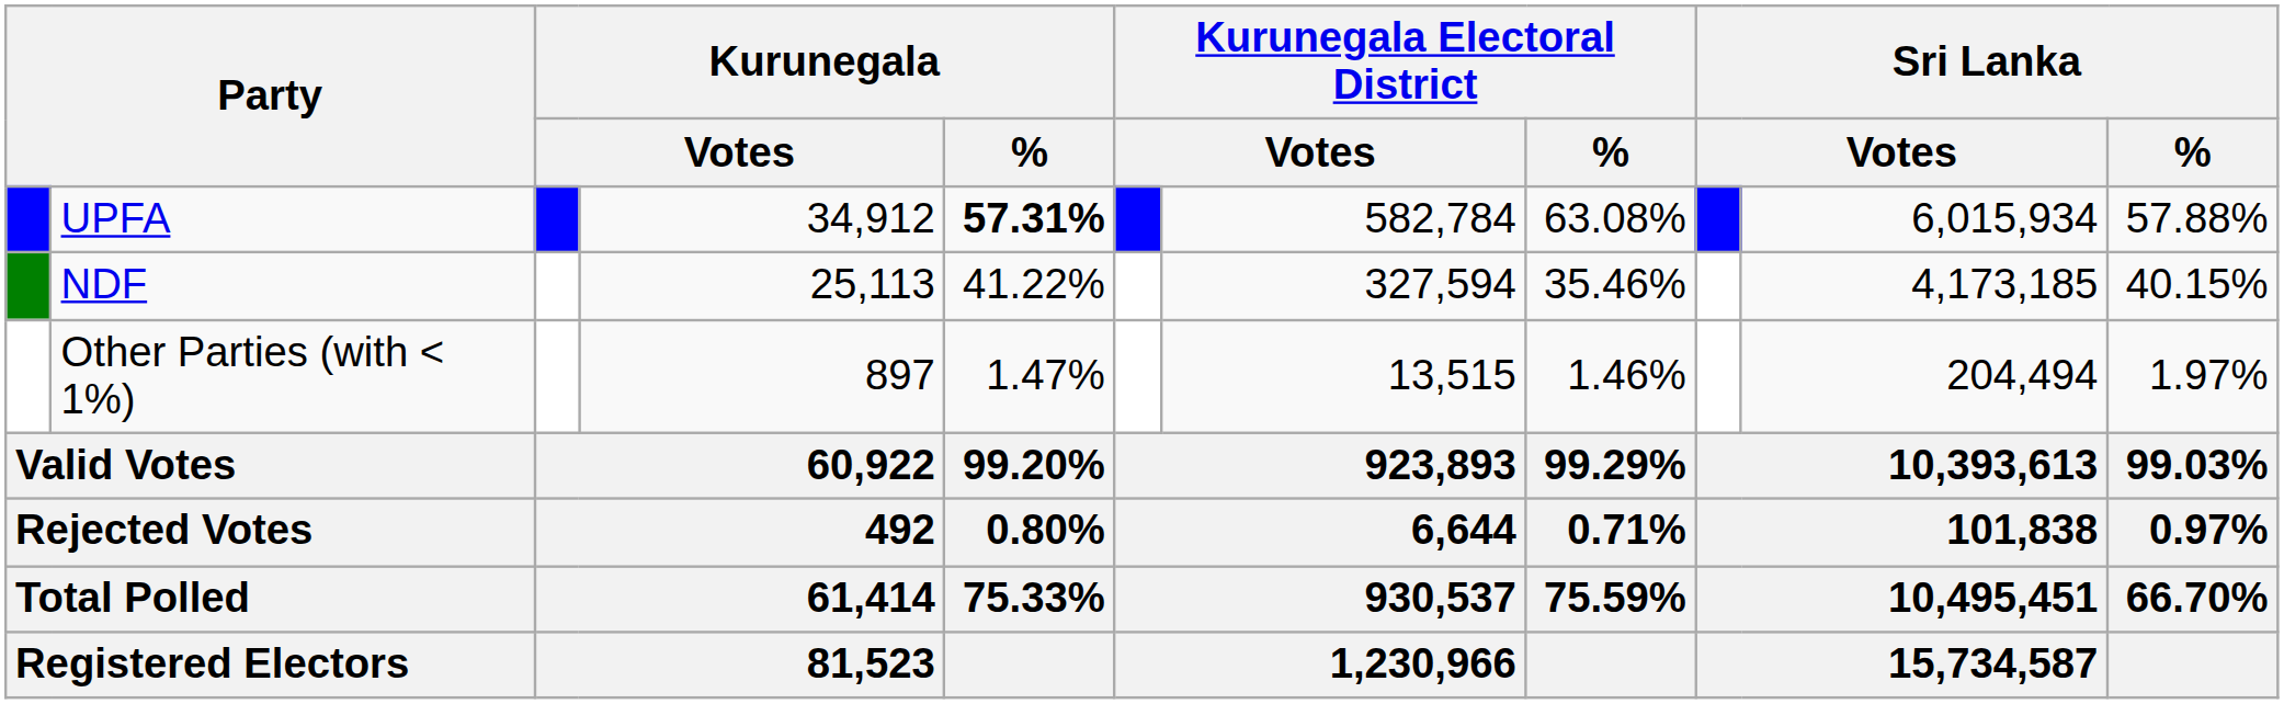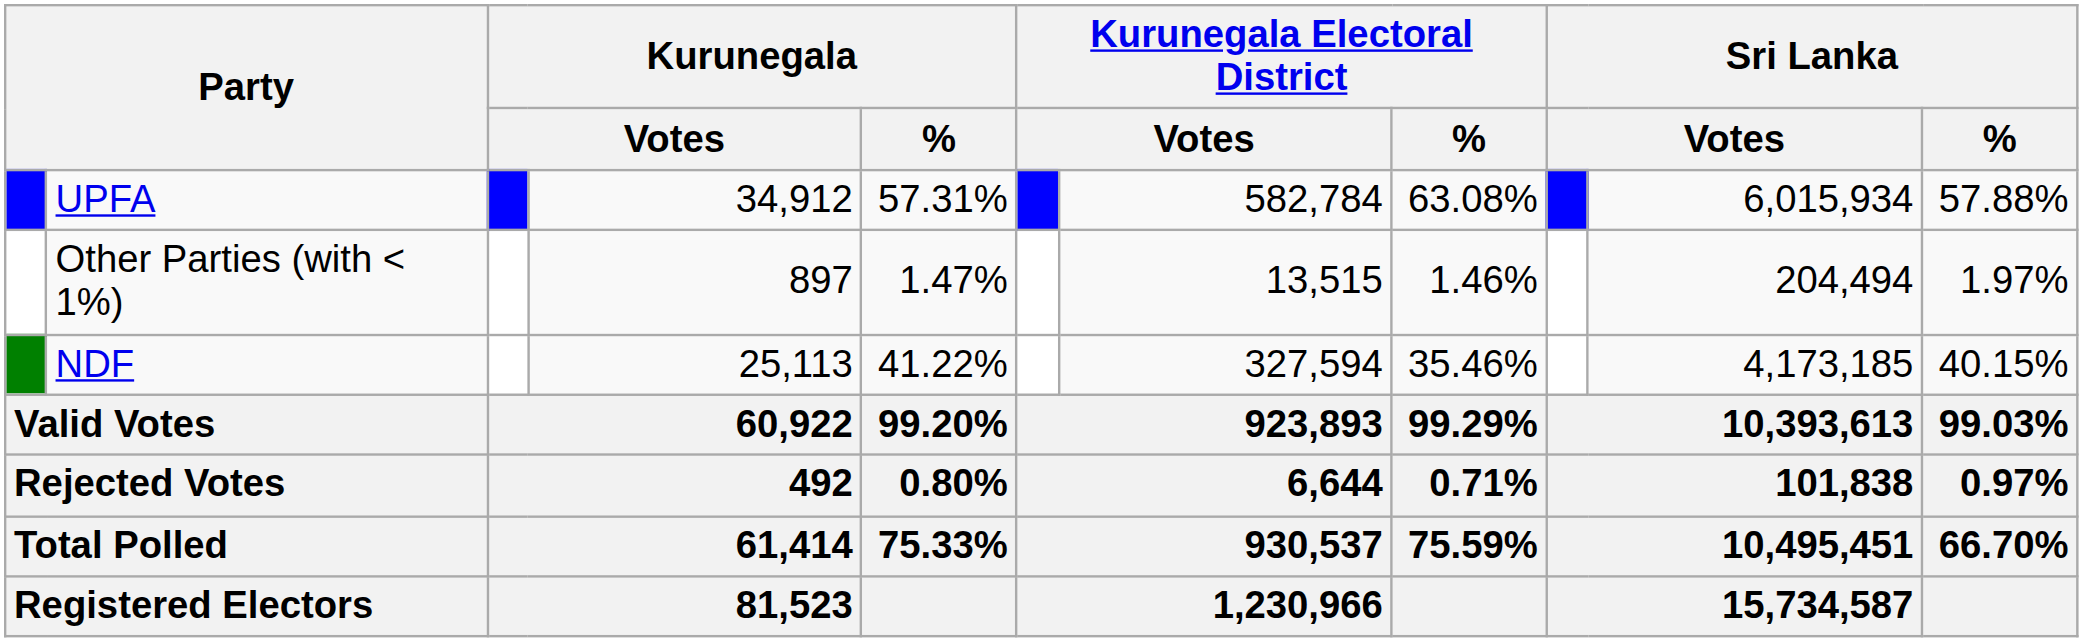UPFA | Kurunegala / %: bold -> normal
rows swapped: NDF <-> Other Parties (with < 1%)
